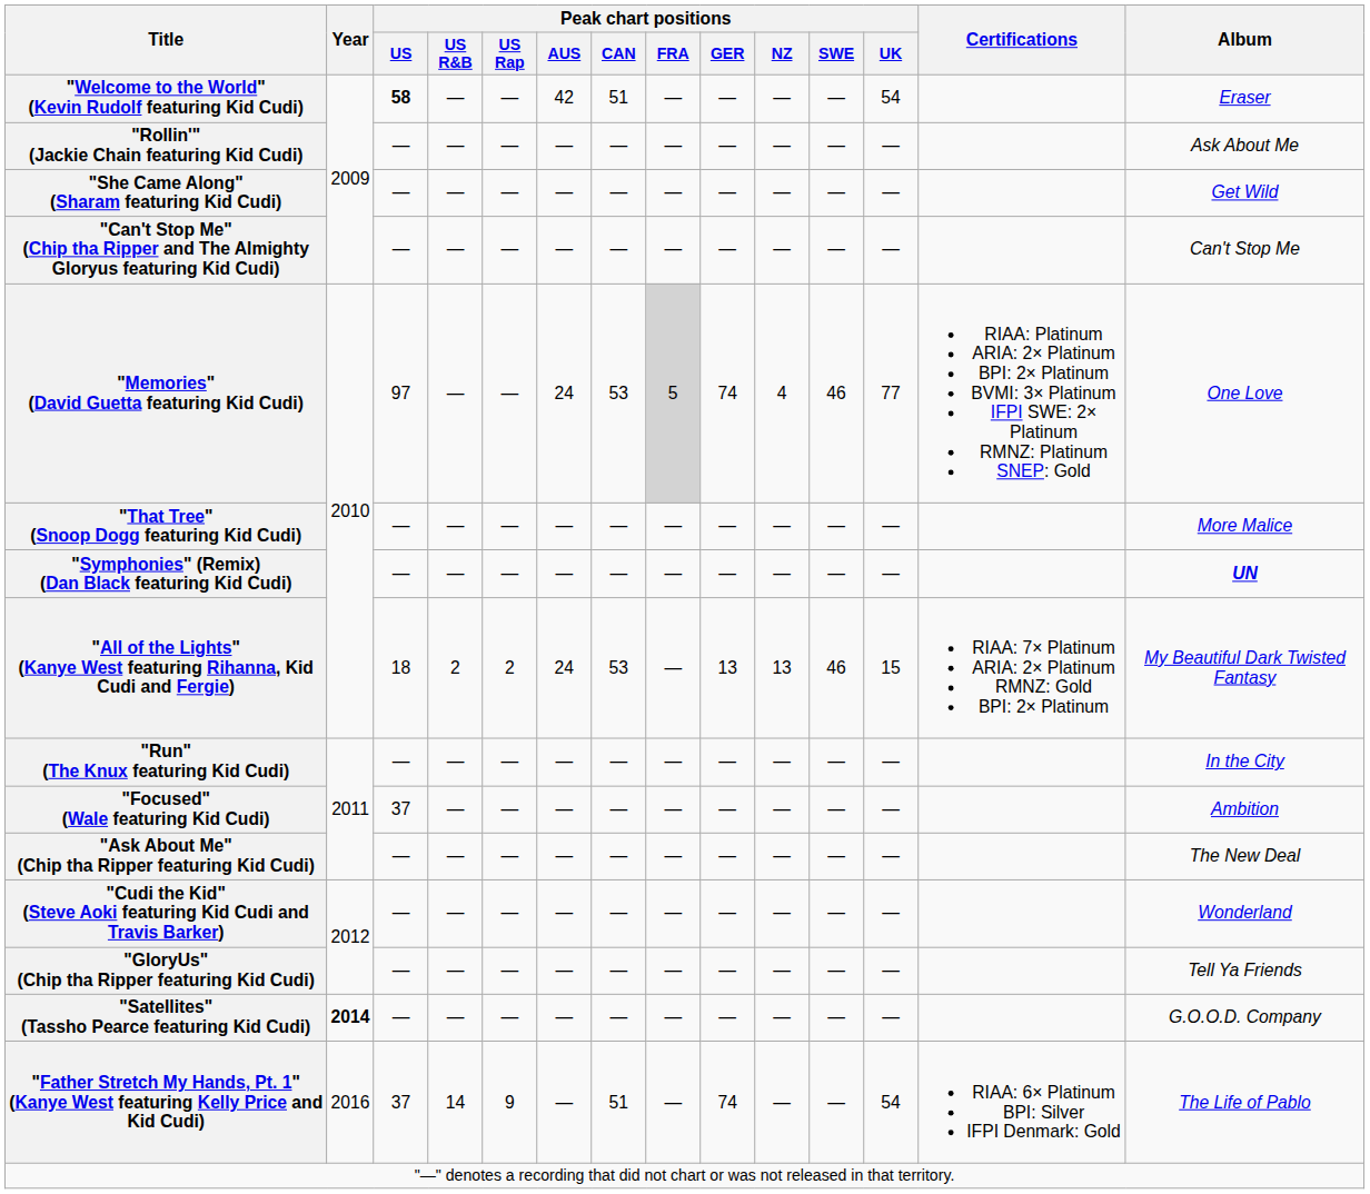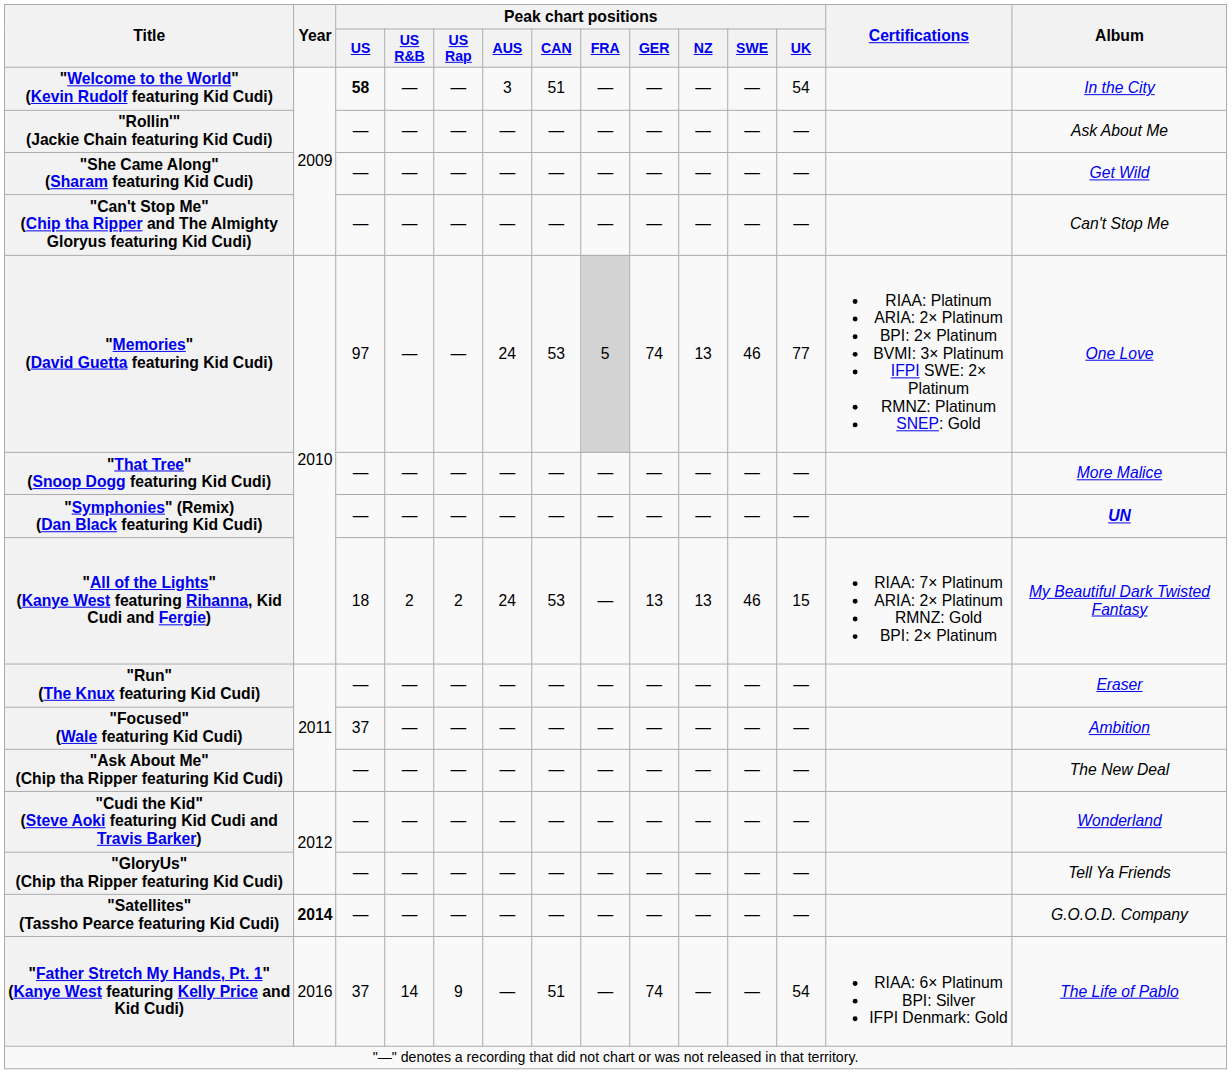"Welcome to the World" (Kevin Rudolf featuring Kid Cudi) | Peak chart positions / AUS: 42 -> 3
"Welcome to the World" (Kevin Rudolf featuring Kid Cudi) | Album: Eraser -> In the City
"Memories" (David Guetta featuring Kid Cudi) | Peak chart positions / NZ: 4 -> 13
"Run" (The Knux featuring Kid Cudi) | Album: In the City -> Eraser
